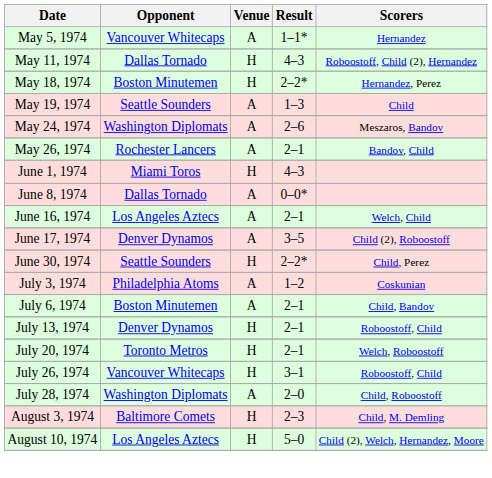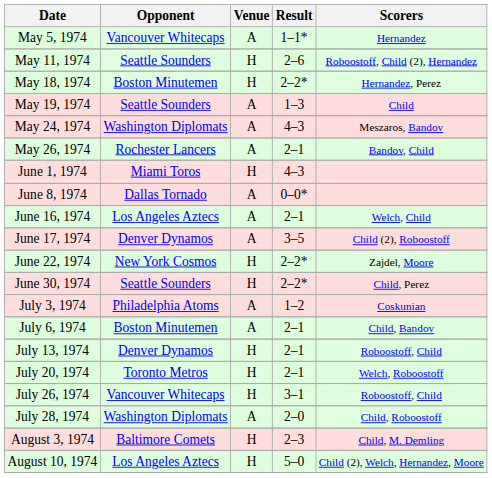May 11, 1974 | Opponent: Dallas Tornado -> Seattle Sounders
May 11, 1974 | Result: 4–3 -> 2–6
May 24, 1974 | Result: 2–6 -> 4–3
+ row: June 22, 1974 | New York Cosmos | H | 2–2* | Zajdel, Moore
